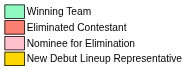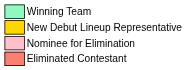rows swapped: New Debut Lineup Representative <-> Eliminated Contestant
